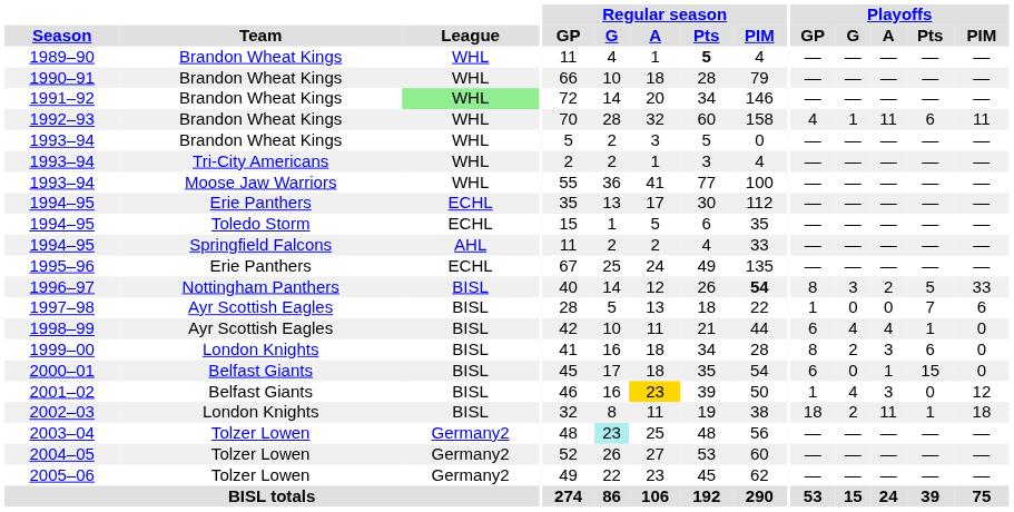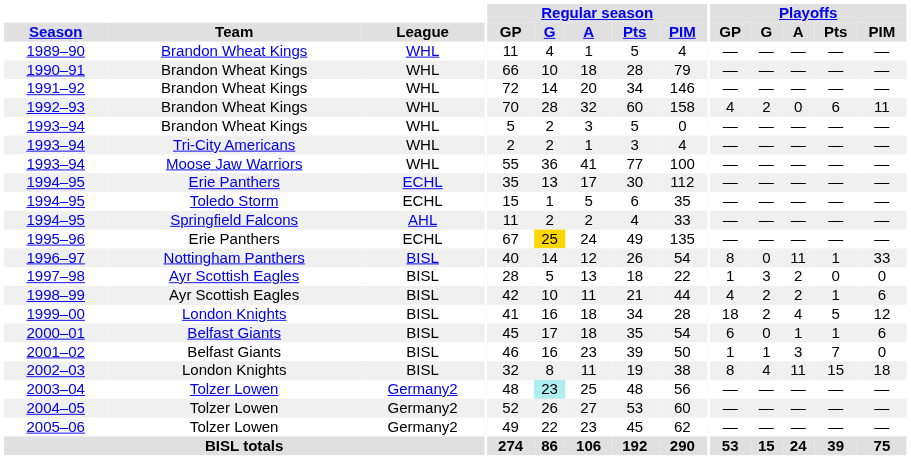1989–90 | Regular season / Pts: bold -> normal
1991–92 | League: lightgreen background -> no background
1992–93 | Playoffs / G: 1 -> 2
1992–93 | Playoffs / A: 11 -> 0
1995–96 | Regular season / G: no background -> gold background
1996–97 | Regular season / PIM: bold -> normal
1996–97 | Playoffs / G: 3 -> 0
1996–97 | Playoffs / A: 2 -> 11
1996–97 | Playoffs / Pts: 5 -> 1
1997–98 | Playoffs / G: 0 -> 3
1997–98 | Playoffs / A: 0 -> 2
1997–98 | Playoffs / Pts: 7 -> 0
1997–98 | Playoffs / PIM: 6 -> 0
1998–99 | Playoffs / GP: 6 -> 4
1998–99 | Playoffs / G: 4 -> 2
1998–99 | Playoffs / A: 4 -> 2
1998–99 | Playoffs / PIM: 0 -> 6
1999–00 | Playoffs / GP: 8 -> 18
1999–00 | Playoffs / A: 3 -> 4
1999–00 | Playoffs / Pts: 6 -> 5
1999–00 | Playoffs / PIM: 0 -> 12
2000–01 | Playoffs / Pts: 15 -> 1
2000–01 | Playoffs / PIM: 0 -> 6
2001–02 | Regular season / A: gold background -> no background
2001–02 | Playoffs / G: 4 -> 1
2001–02 | Playoffs / Pts: 0 -> 7
2001–02 | Playoffs / PIM: 12 -> 0
2002–03 | Playoffs / GP: 18 -> 8
2002–03 | Playoffs / G: 2 -> 4
2002–03 | Playoffs / Pts: 1 -> 15
